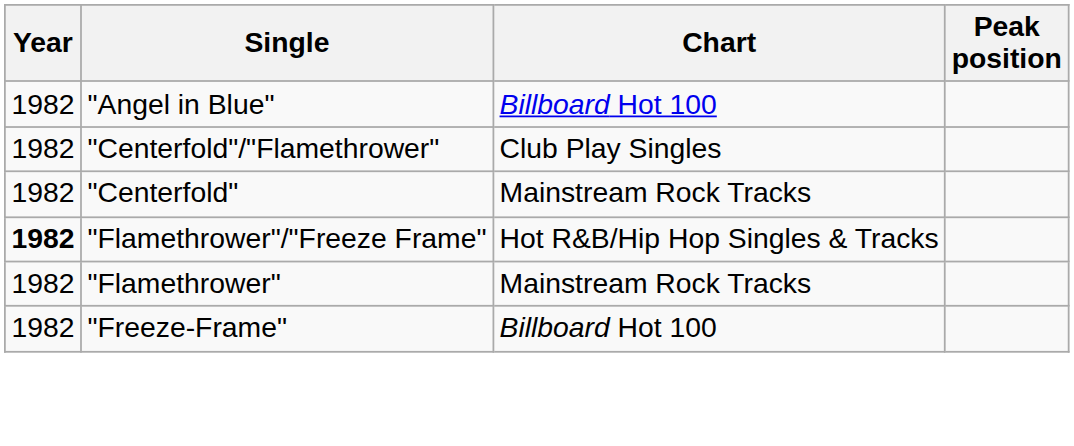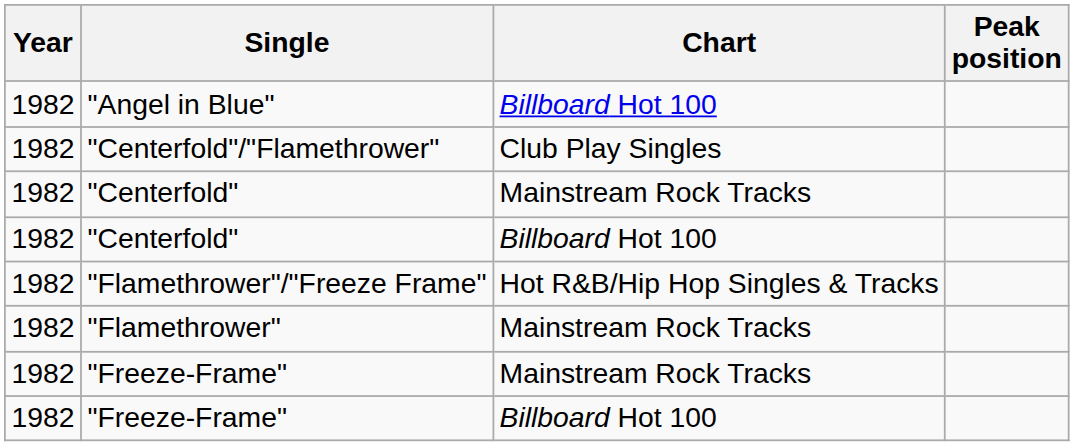+ row: 1982 | "Centerfold" | Billboard Hot 100
"Flamethrower"/"Freeze Frame" | Year: bold -> normal
+ row: 1982 | "Freeze-Frame" | Mainstream Rock Tracks
